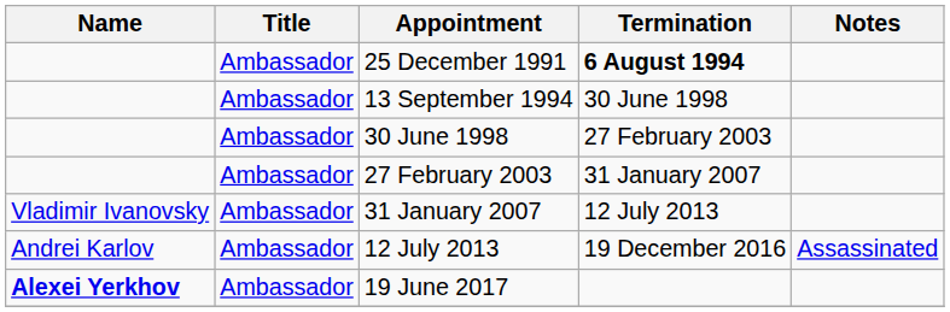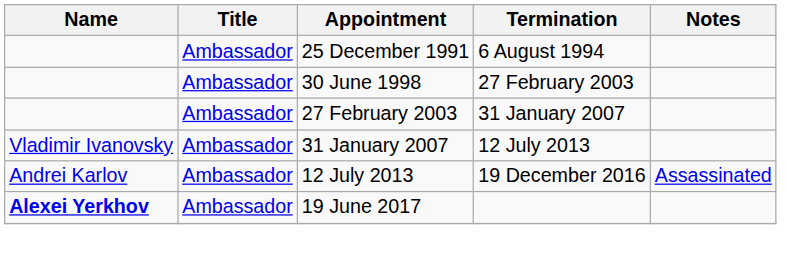25 December 1991 | Termination: bold -> normal
- row: Ambassador | 13 September 1994 | 30 June 1998
